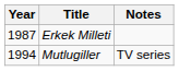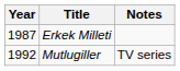Mutlugiller | Year: 1994 -> 1992
